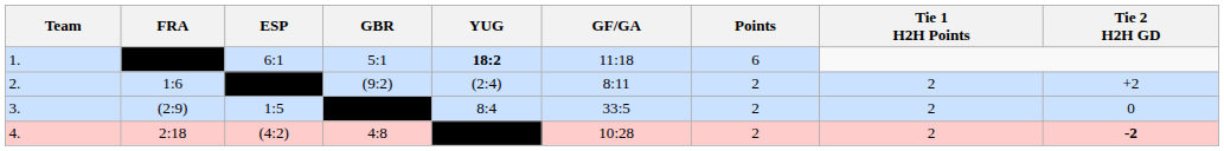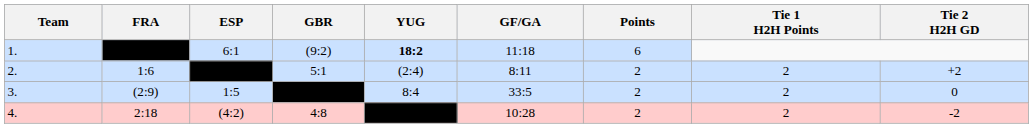1. | GBR: 5:1 -> (9:2)
2. | GBR: (9:2) -> 5:1
4. | Tie 2 H2H GD: bold -> normal
